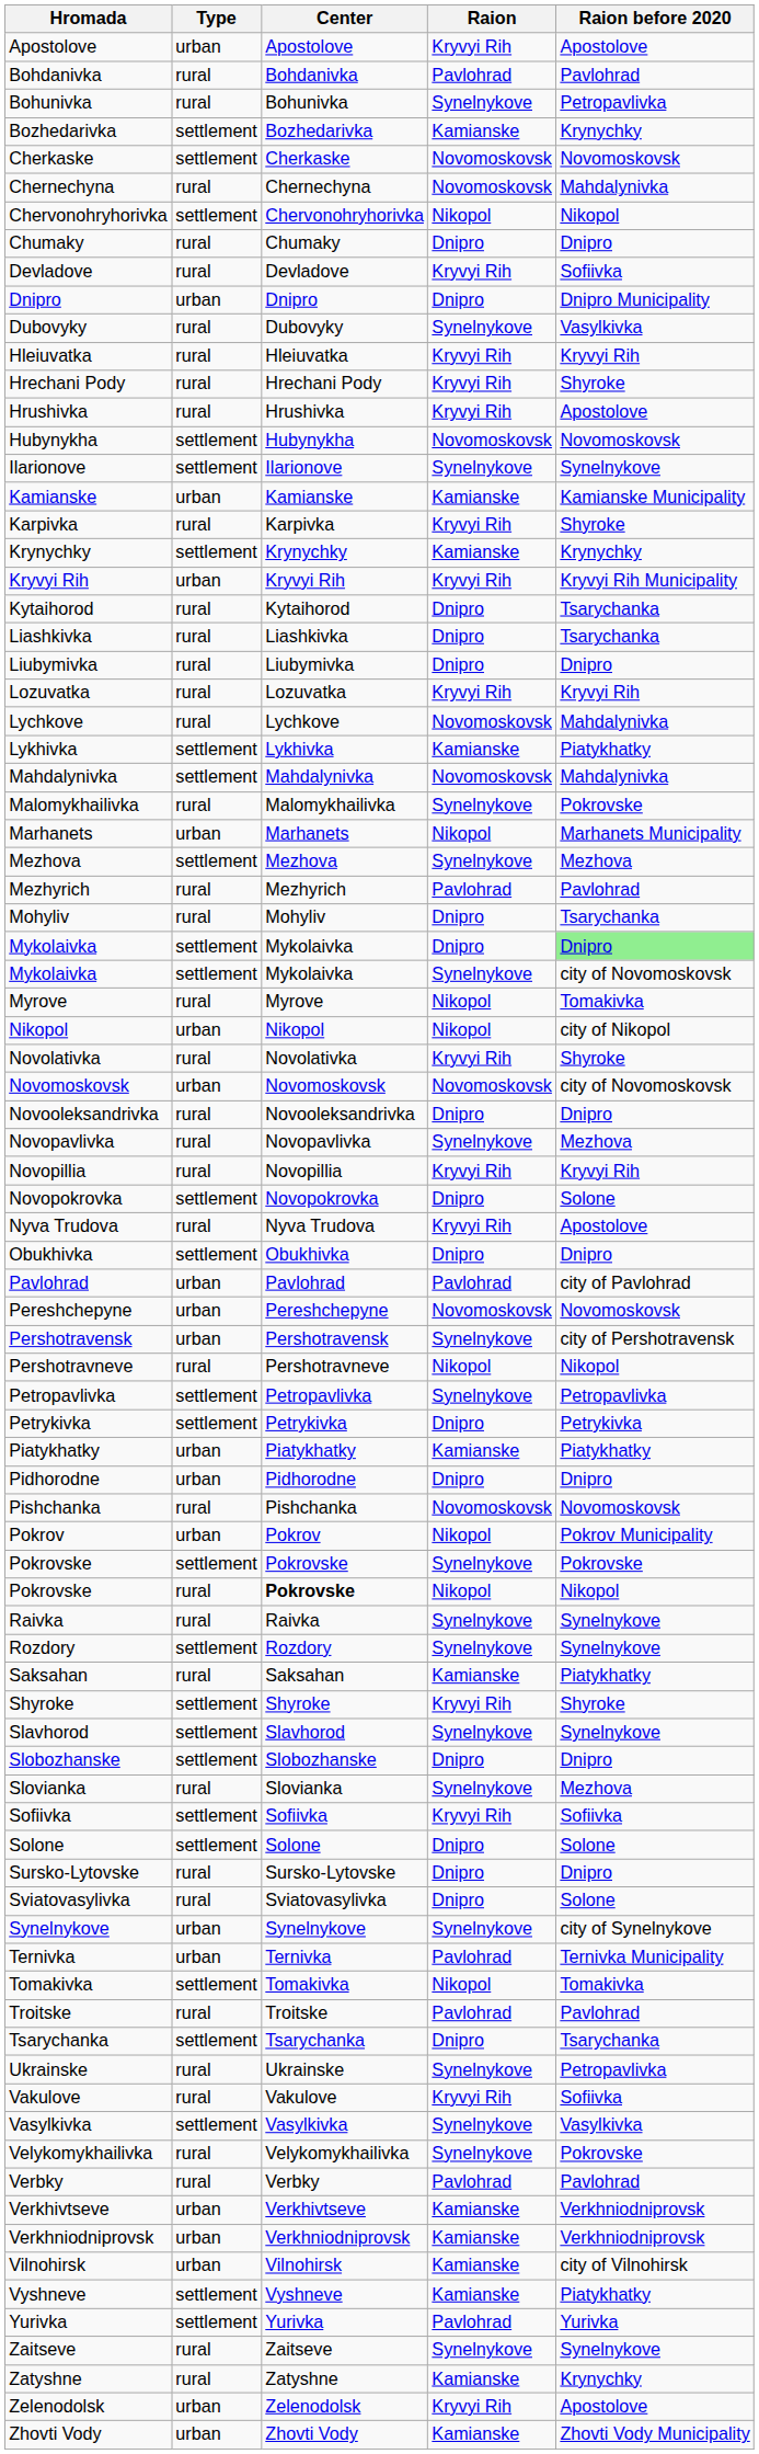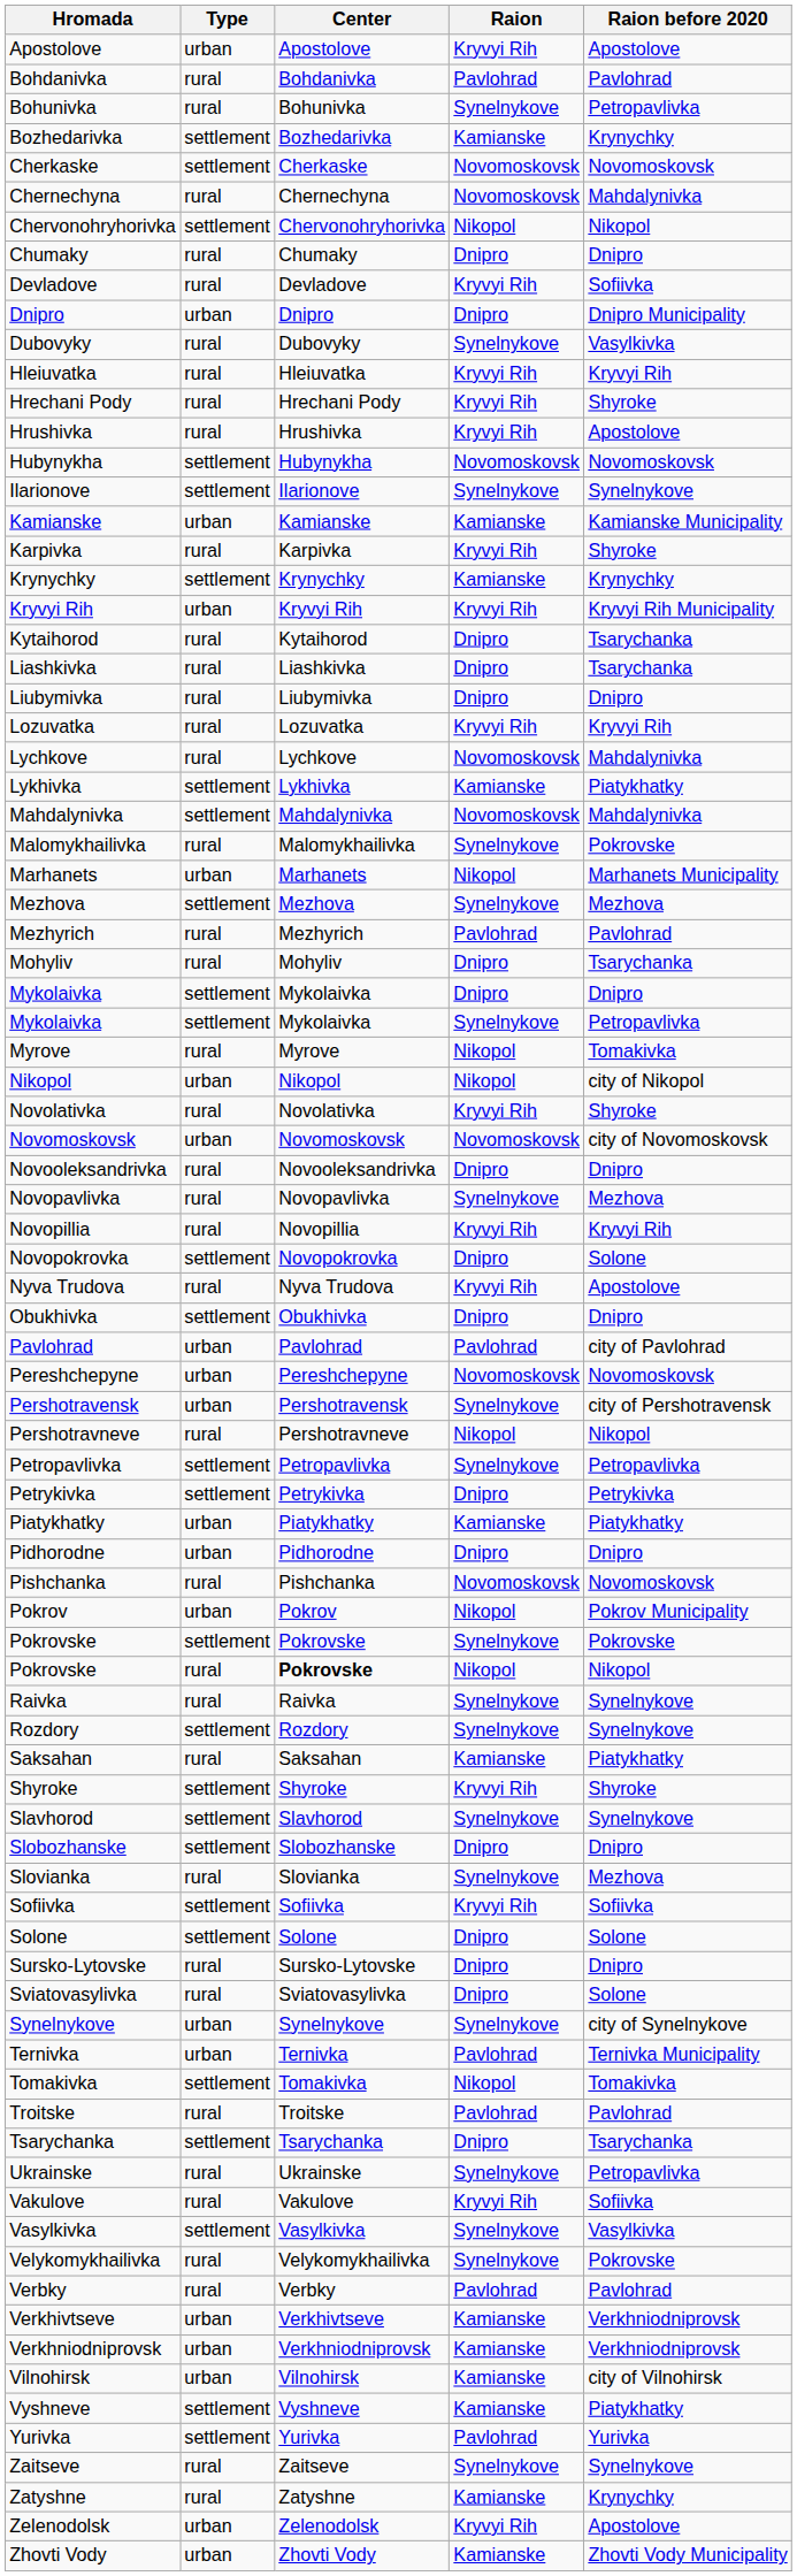Mykolaivka / Dnipro | Raion before 2020: lightgreen background -> no background
Mykolaivka / Synelnykove | Raion before 2020: city of Novomoskovsk -> Petropavlivka
